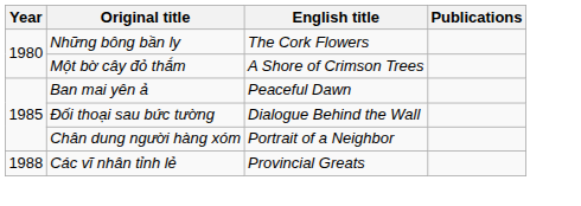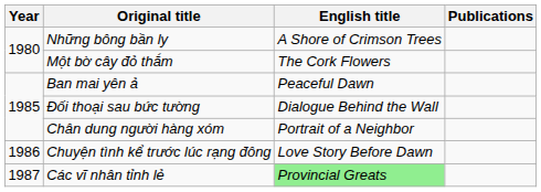Những bông bần ly | English title: The Cork Flowers -> A Shore of Crimson Trees
Một bờ cây đỏ thắm | English title: A Shore of Crimson Trees -> The Cork Flowers
+ row: 1986 | Chuyện tình kể trước lúc rạng đông | Love Story Before Dawn
Các vĩ nhân tỉnh lẻ | Year: 1988 -> 1987
Các vĩ nhân tỉnh lẻ | English title: no background -> lightgreen background
